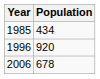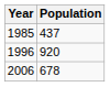1985 | Population: 434 -> 437
